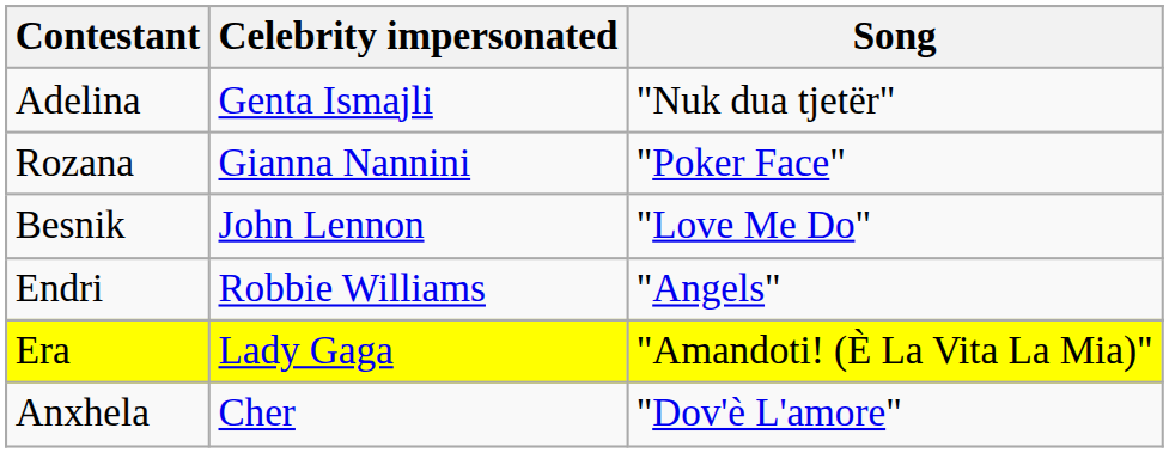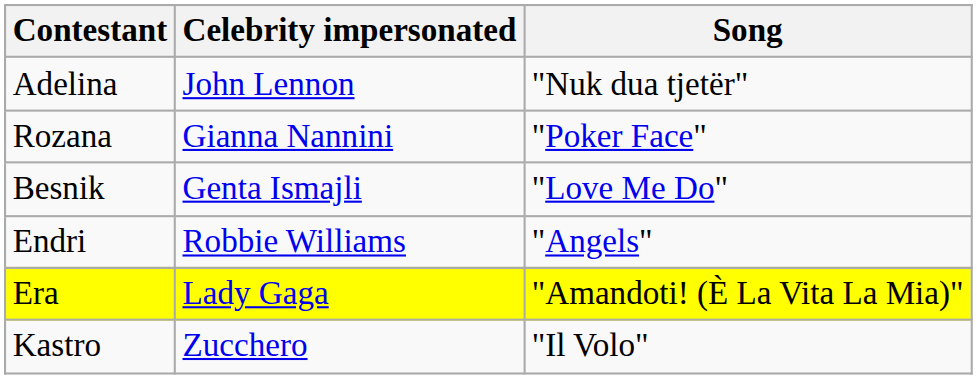Adelina | Celebrity impersonated: Genta Ismajli -> John Lennon
Besnik | Celebrity impersonated: John Lennon -> Genta Ismajli
+ row: Kastro | Zucchero | "Il Volo"
- row: Anxhela | Cher | "Dov'è L'amore"
